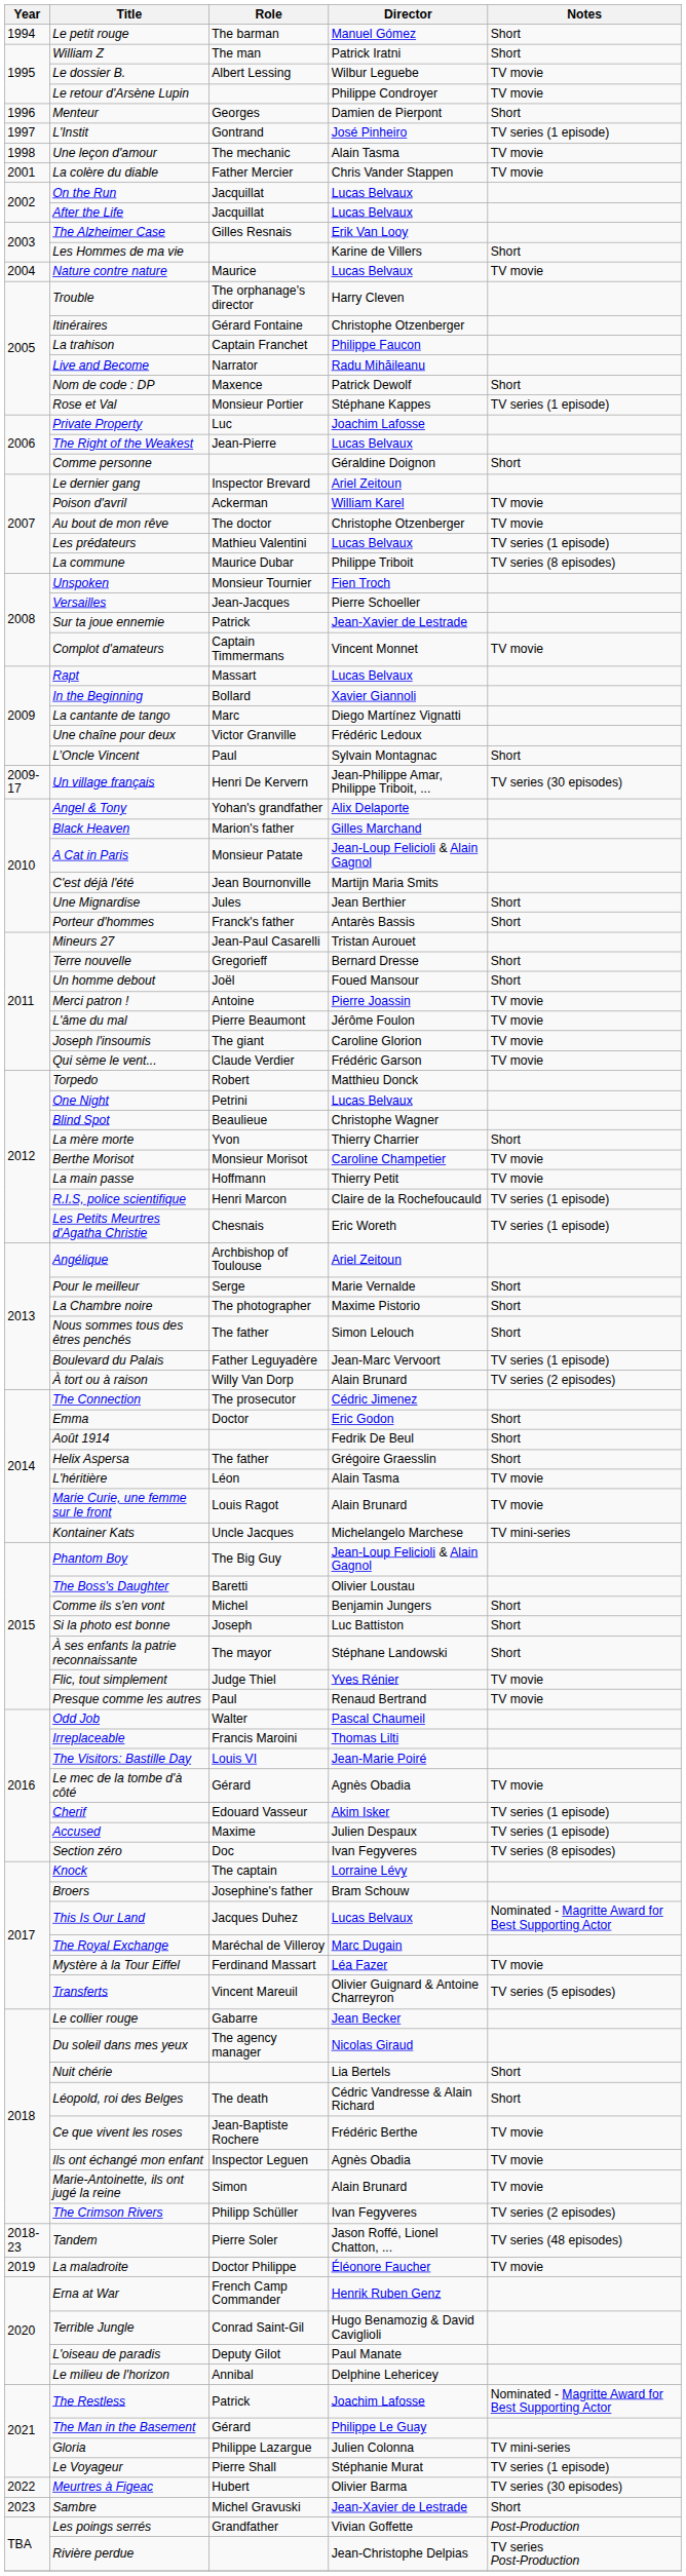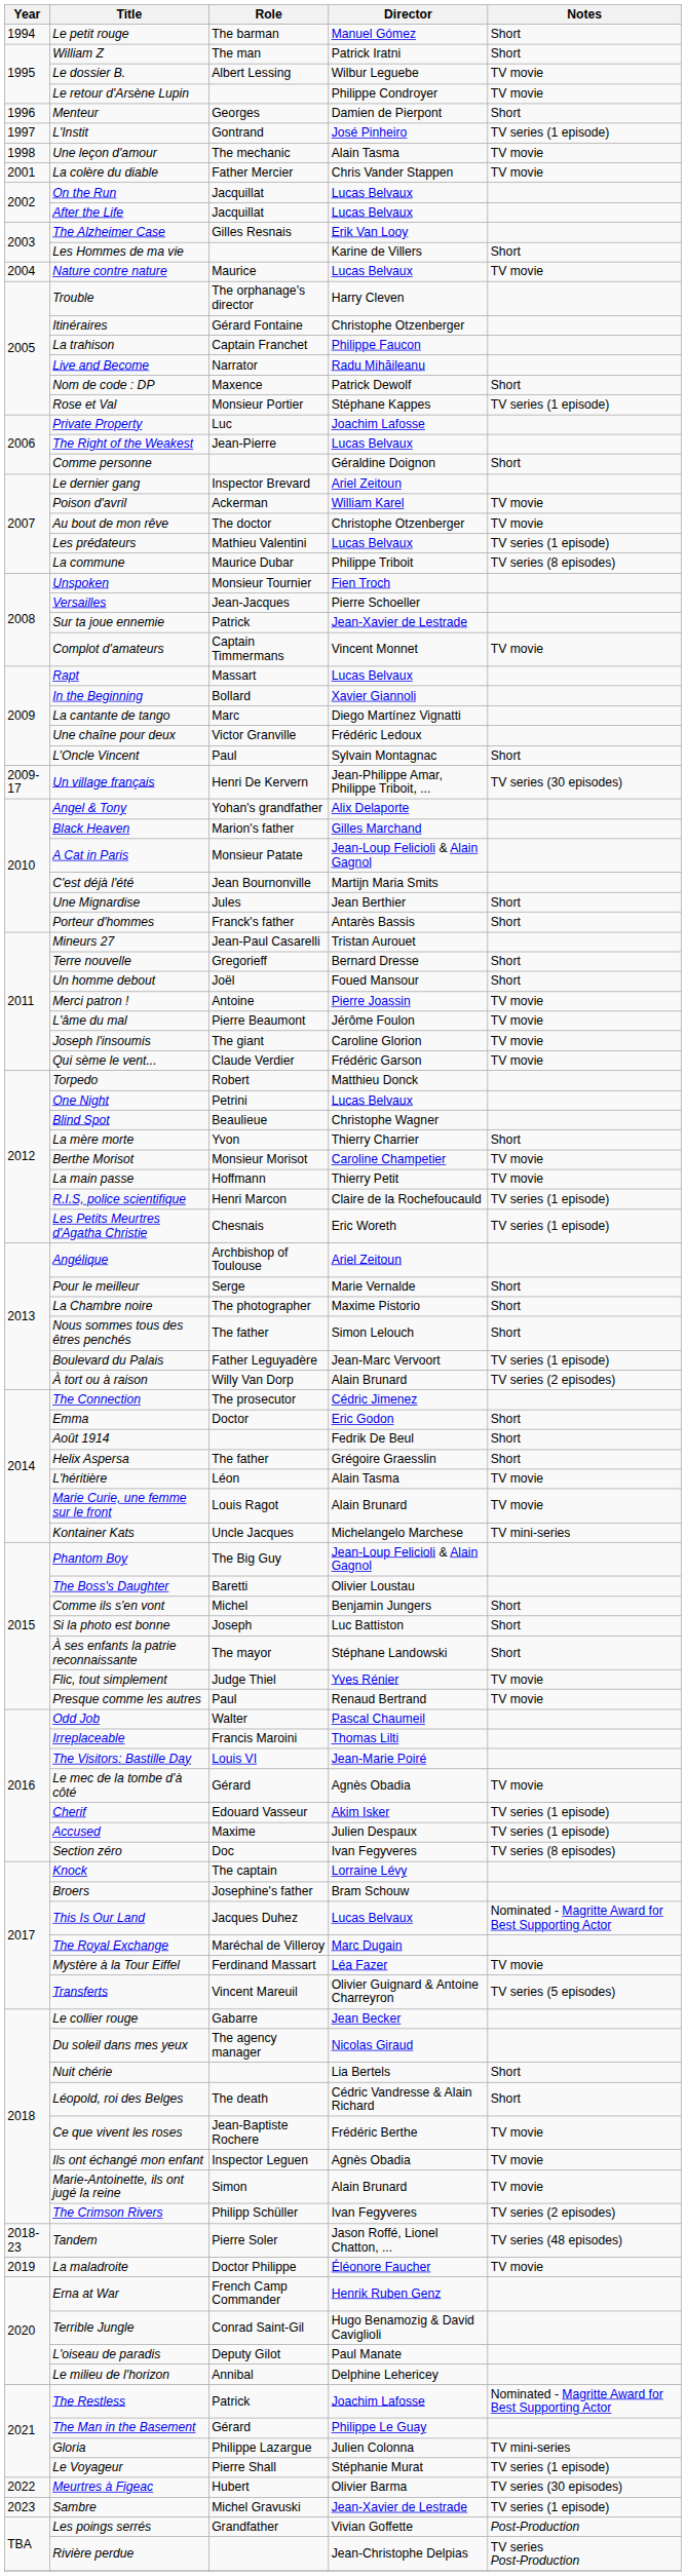Sambre | Notes: Short -> TV series (1 episode)
